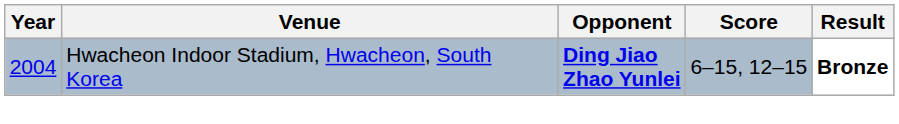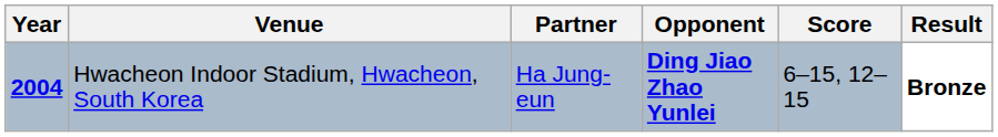+ column: Partner | Ha Jung-eun
Hwacheon Indoor Stadium, Hwacheon, South Korea | Year: normal -> bold
